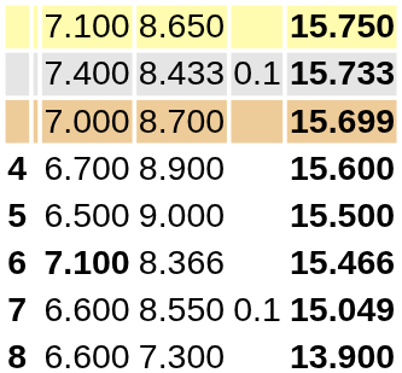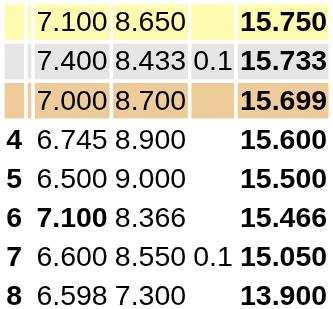8.900 | column 3: 6.700 -> 6.745
8.550 | column 6: 15.049 -> 15.050
7.300 | column 3: 6.600 -> 6.598
